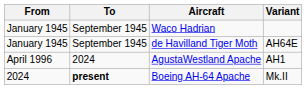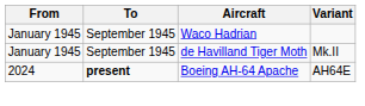de Havilland Tiger Moth | Variant: AH64E -> Mk.II
- row: April 1996 | 2024 | AgustaWestland Apache | AH1
Boeing AH-64 Apache | Variant: Mk.II -> AH64E
